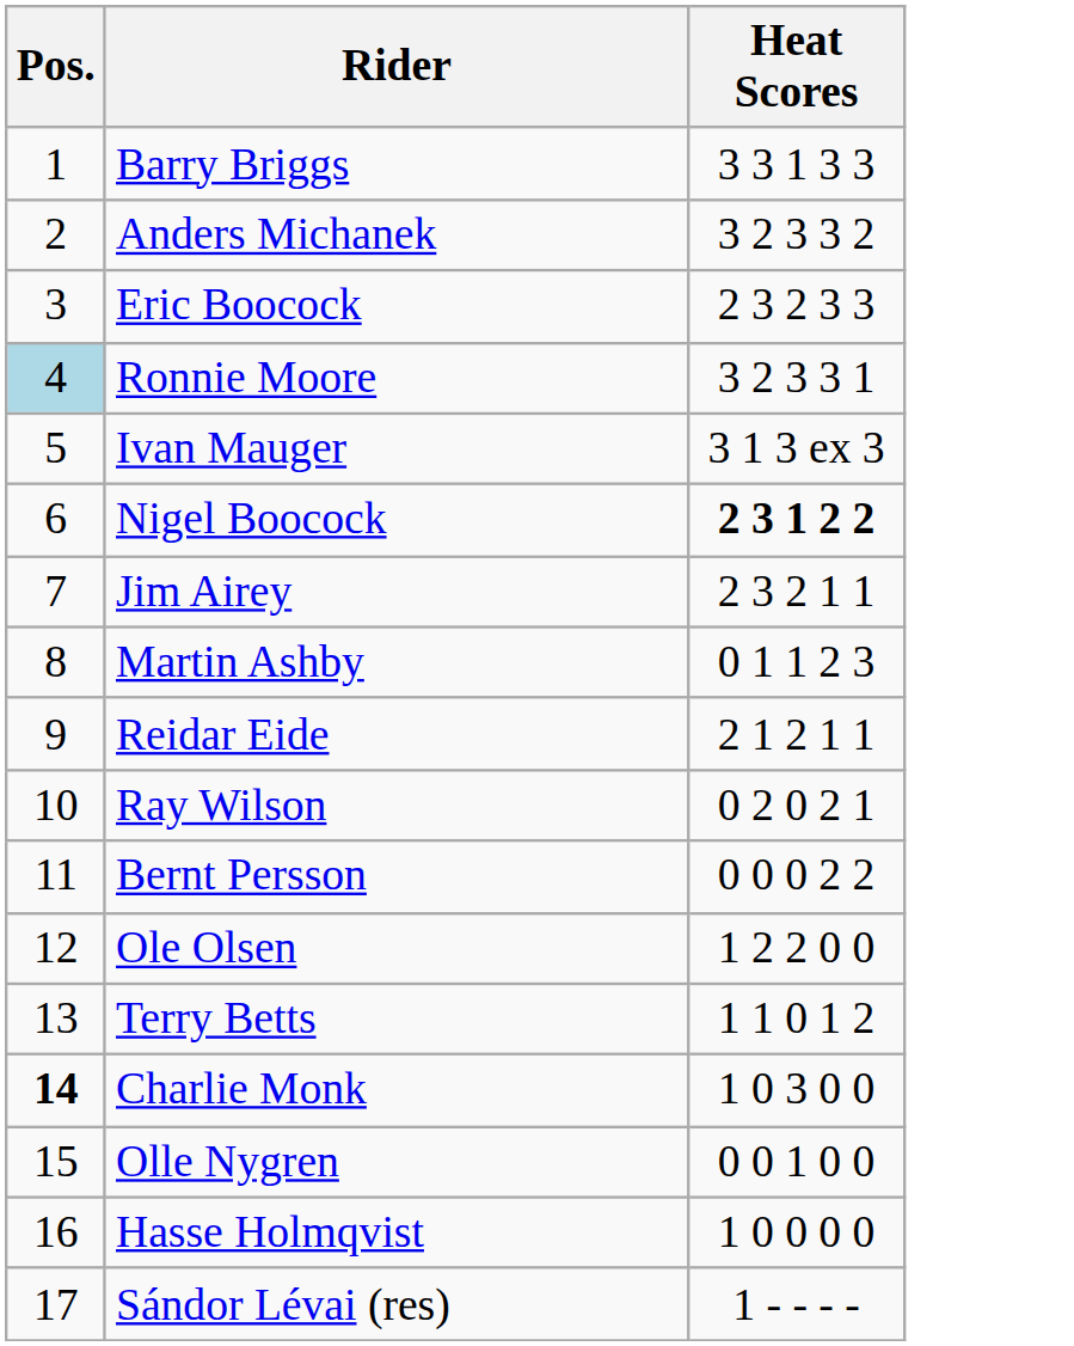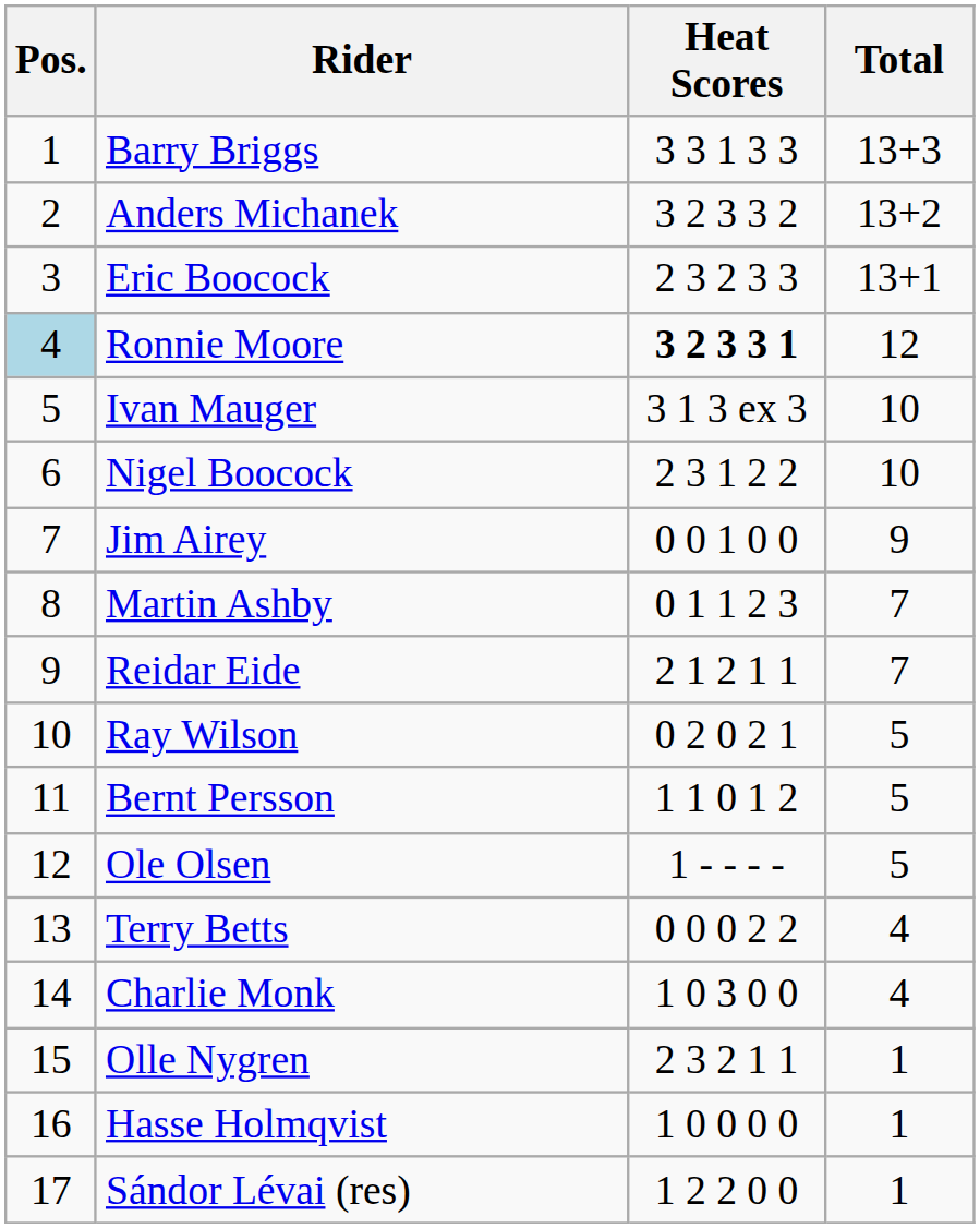+ column: Total | 13+3 | 13+2 | 13+1 | 12 | 10 | 10 | 9 | 7 | 7 | 5 | 5 | 5 | 4 | 4 | 1 | 1 | 1
Ronnie Moore | Heat Scores: normal -> bold
Nigel Boocock | Heat Scores: bold -> normal
Jim Airey | Heat Scores: 2 3 2 1 1 -> 0 0 1 0 0
Bernt Persson | Heat Scores: 0 0 0 2 2 -> 1 1 0 1 2
Ole Olsen | Heat Scores: 1 2 2 0 0 -> 1 - - - -
Terry Betts | Heat Scores: 1 1 0 1 2 -> 0 0 0 2 2
Charlie Monk | Pos.: bold -> normal
Olle Nygren | Heat Scores: 0 0 1 0 0 -> 2 3 2 1 1
Sándor Lévai (res) | Heat Scores: 1 - - - - -> 1 2 2 0 0
